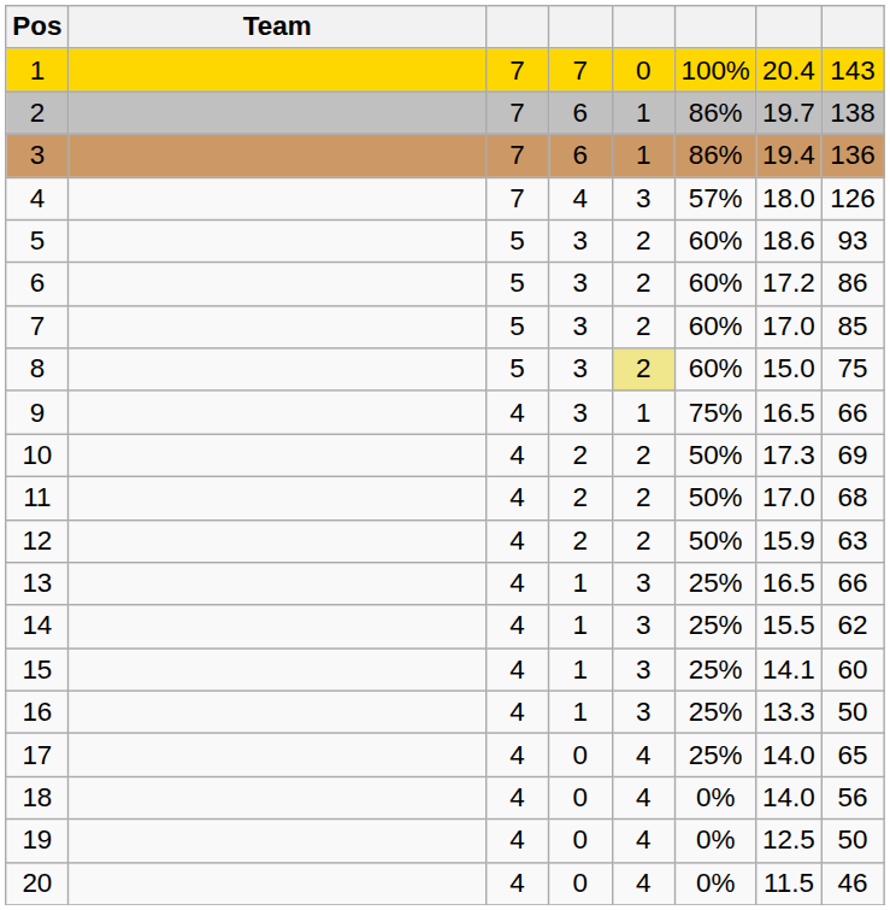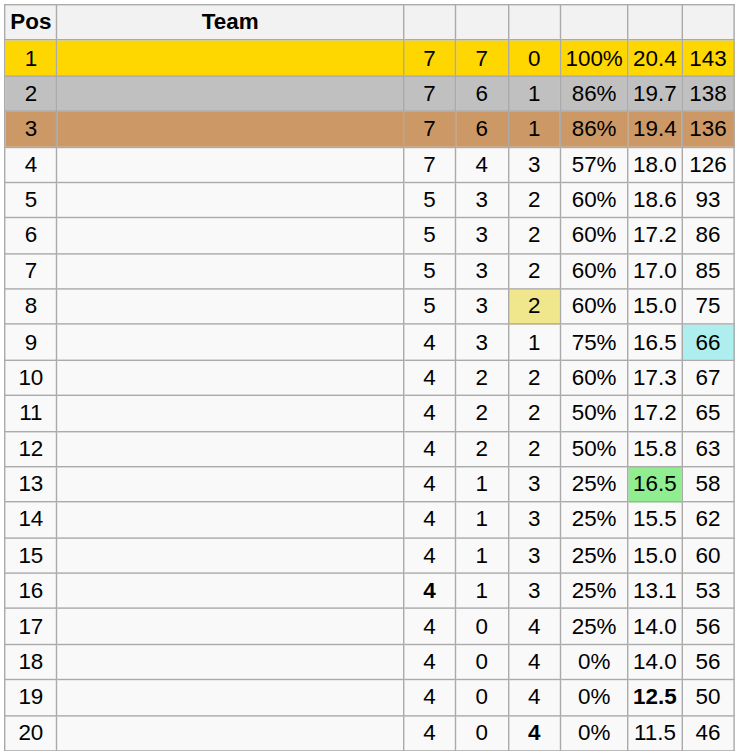9 | column 8: no background -> paleturquoise background
10 | column 6: 50% -> 60%
10 | column 8: 69 -> 67
11 | column 7: 17.0 -> 17.2
11 | column 8: 68 -> 65
12 | column 7: 15.9 -> 15.8
13 | column 7: no background -> lightgreen background
13 | column 8: 66 -> 58
15 | column 7: 14.1 -> 15.0
16 | column 3: normal -> bold
16 | column 7: 13.3 -> 13.1
16 | column 8: 50 -> 53
17 | column 8: 65 -> 56
19 | column 7: normal -> bold
20 | column 5: normal -> bold
